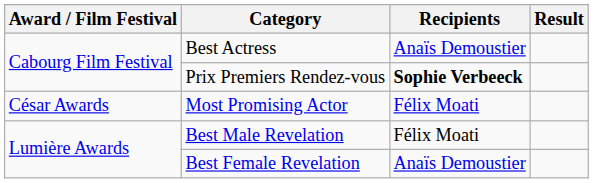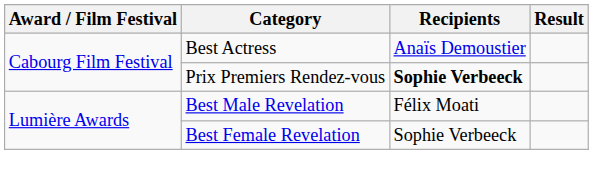- row: César Awards | Most Promising Actor | Félix Moati
Best Female Revelation | Recipients: Anaïs Demoustier -> Sophie Verbeeck
